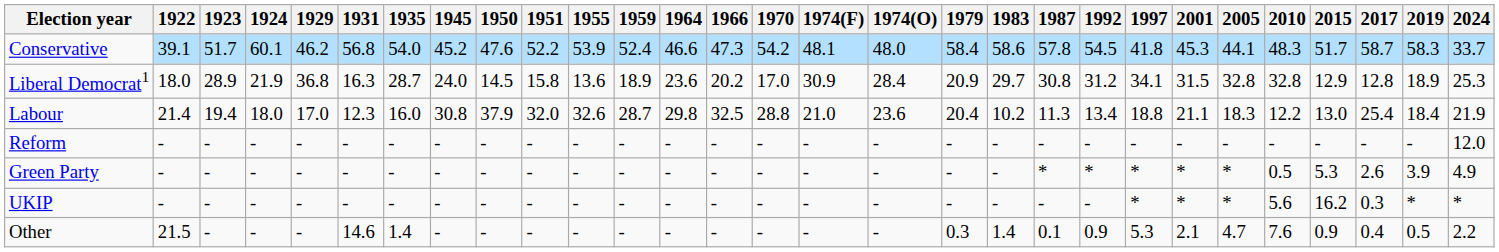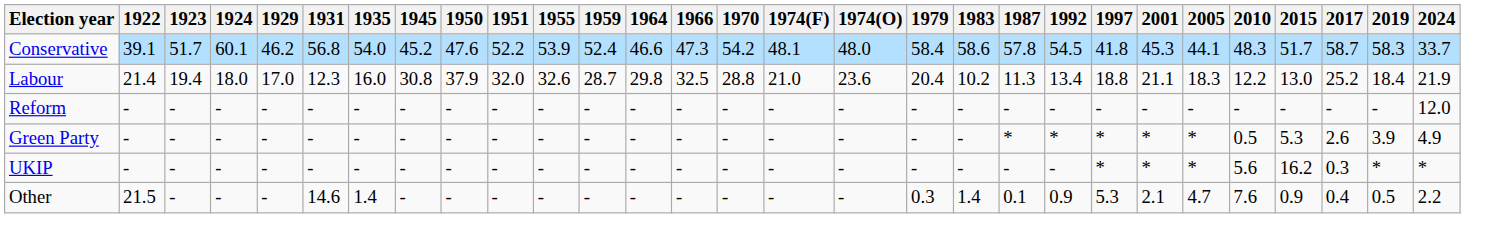- row: Liberal Democrat1 | 18.0 | 28.9 | 21.9 | 36.8 | 16.3 | 28.7 | 24.0 | 14.5 | 15.8 | 13.6 | 18.9 | 23.6 | 20.2 | 17.0 | 30.9 | 28.4 | 20.9 | 29.7 | 30.8 | 31.2 | 34.1 | 31.5 | 32.8 | 32.8 | 12.9 | 12.8 | 18.9 | 25.3
Labour | 2017: 25.4 -> 25.2
